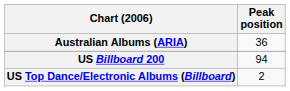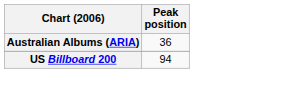- row: US Top Dance/Electronic Albums (Billboard) | 2
